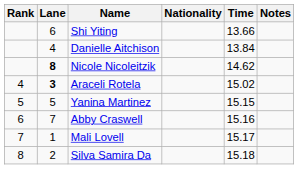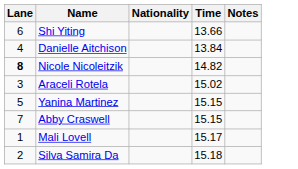- column: Rank | 4 | 5 | 6 | 7 | 8
Nicole Nicoleitzik | Time: 14.62 -> 14.82
Araceli Rotela | Lane: bold -> normal
Abby Craswell | Time: 15.16 -> 15.15
